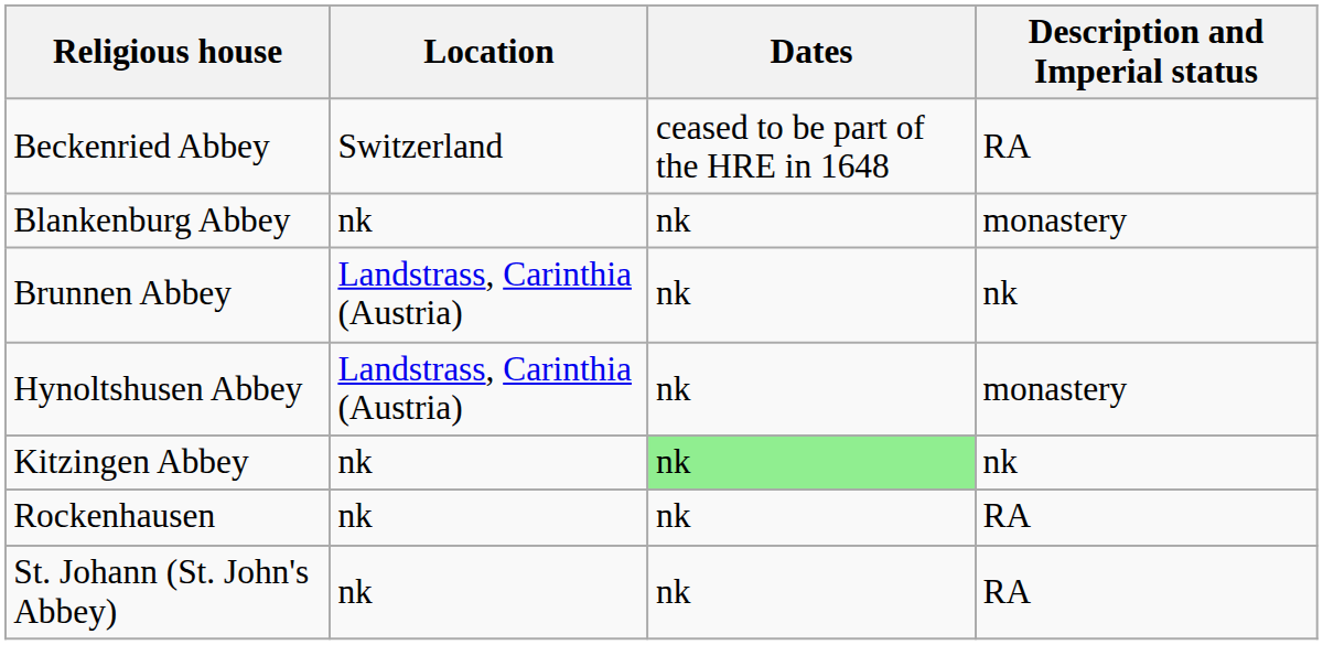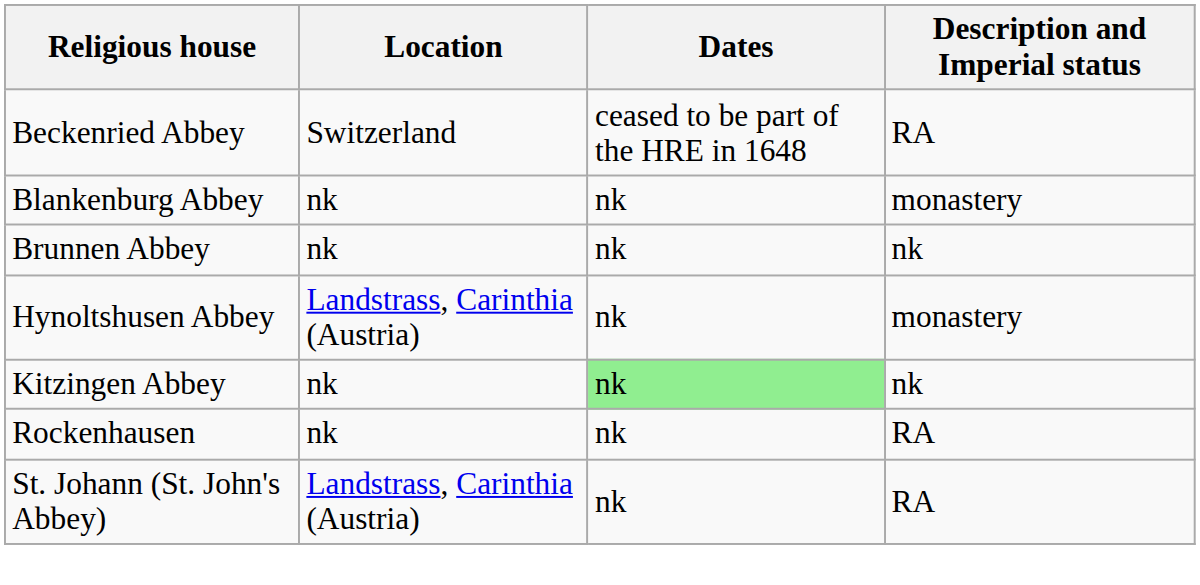Brunnen Abbey | Location: Landstrass, Carinthia (Austria) -> nk
St. Johann (St. John's Abbey) | Location: nk -> Landstrass, Carinthia (Austria)
